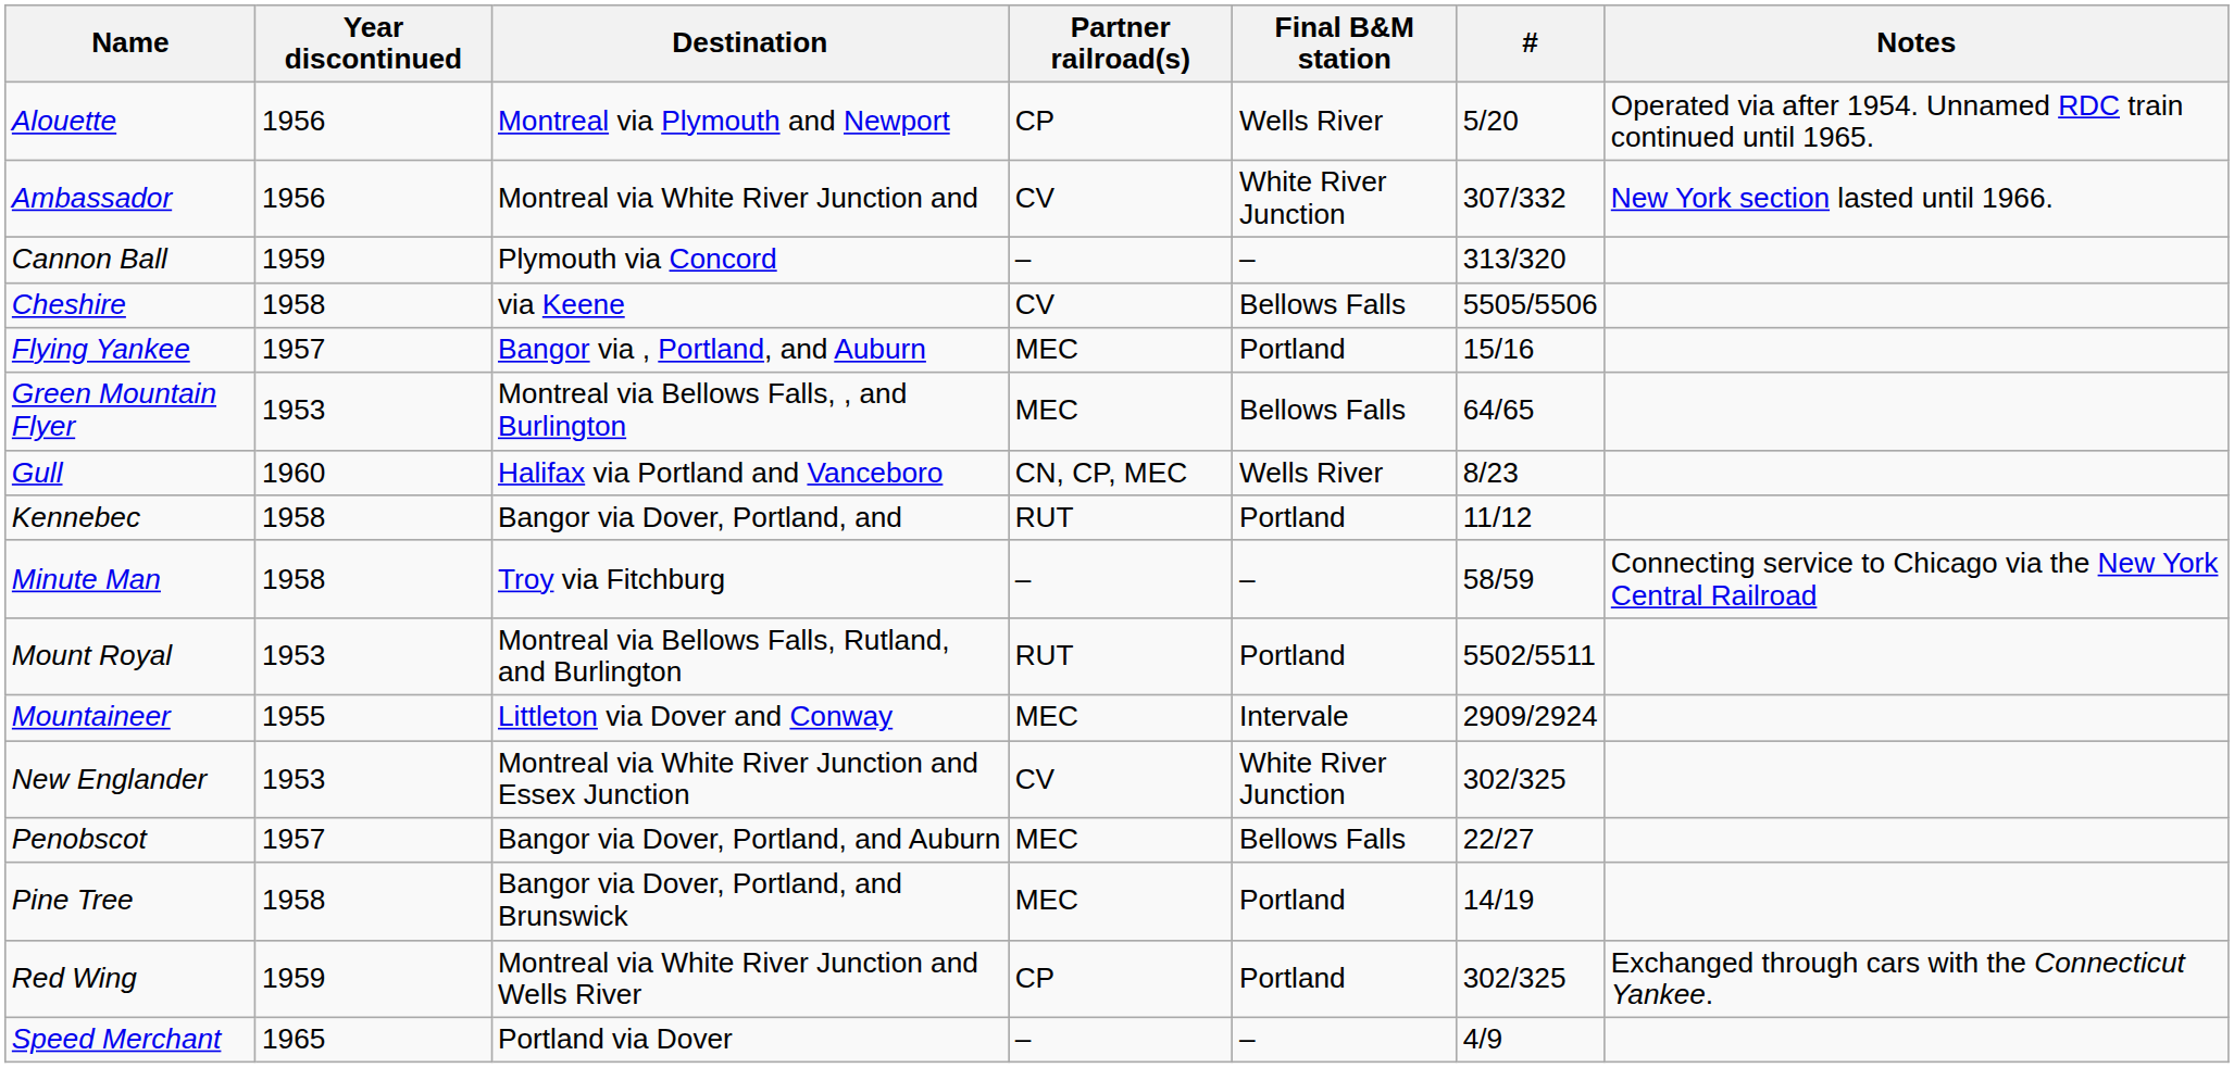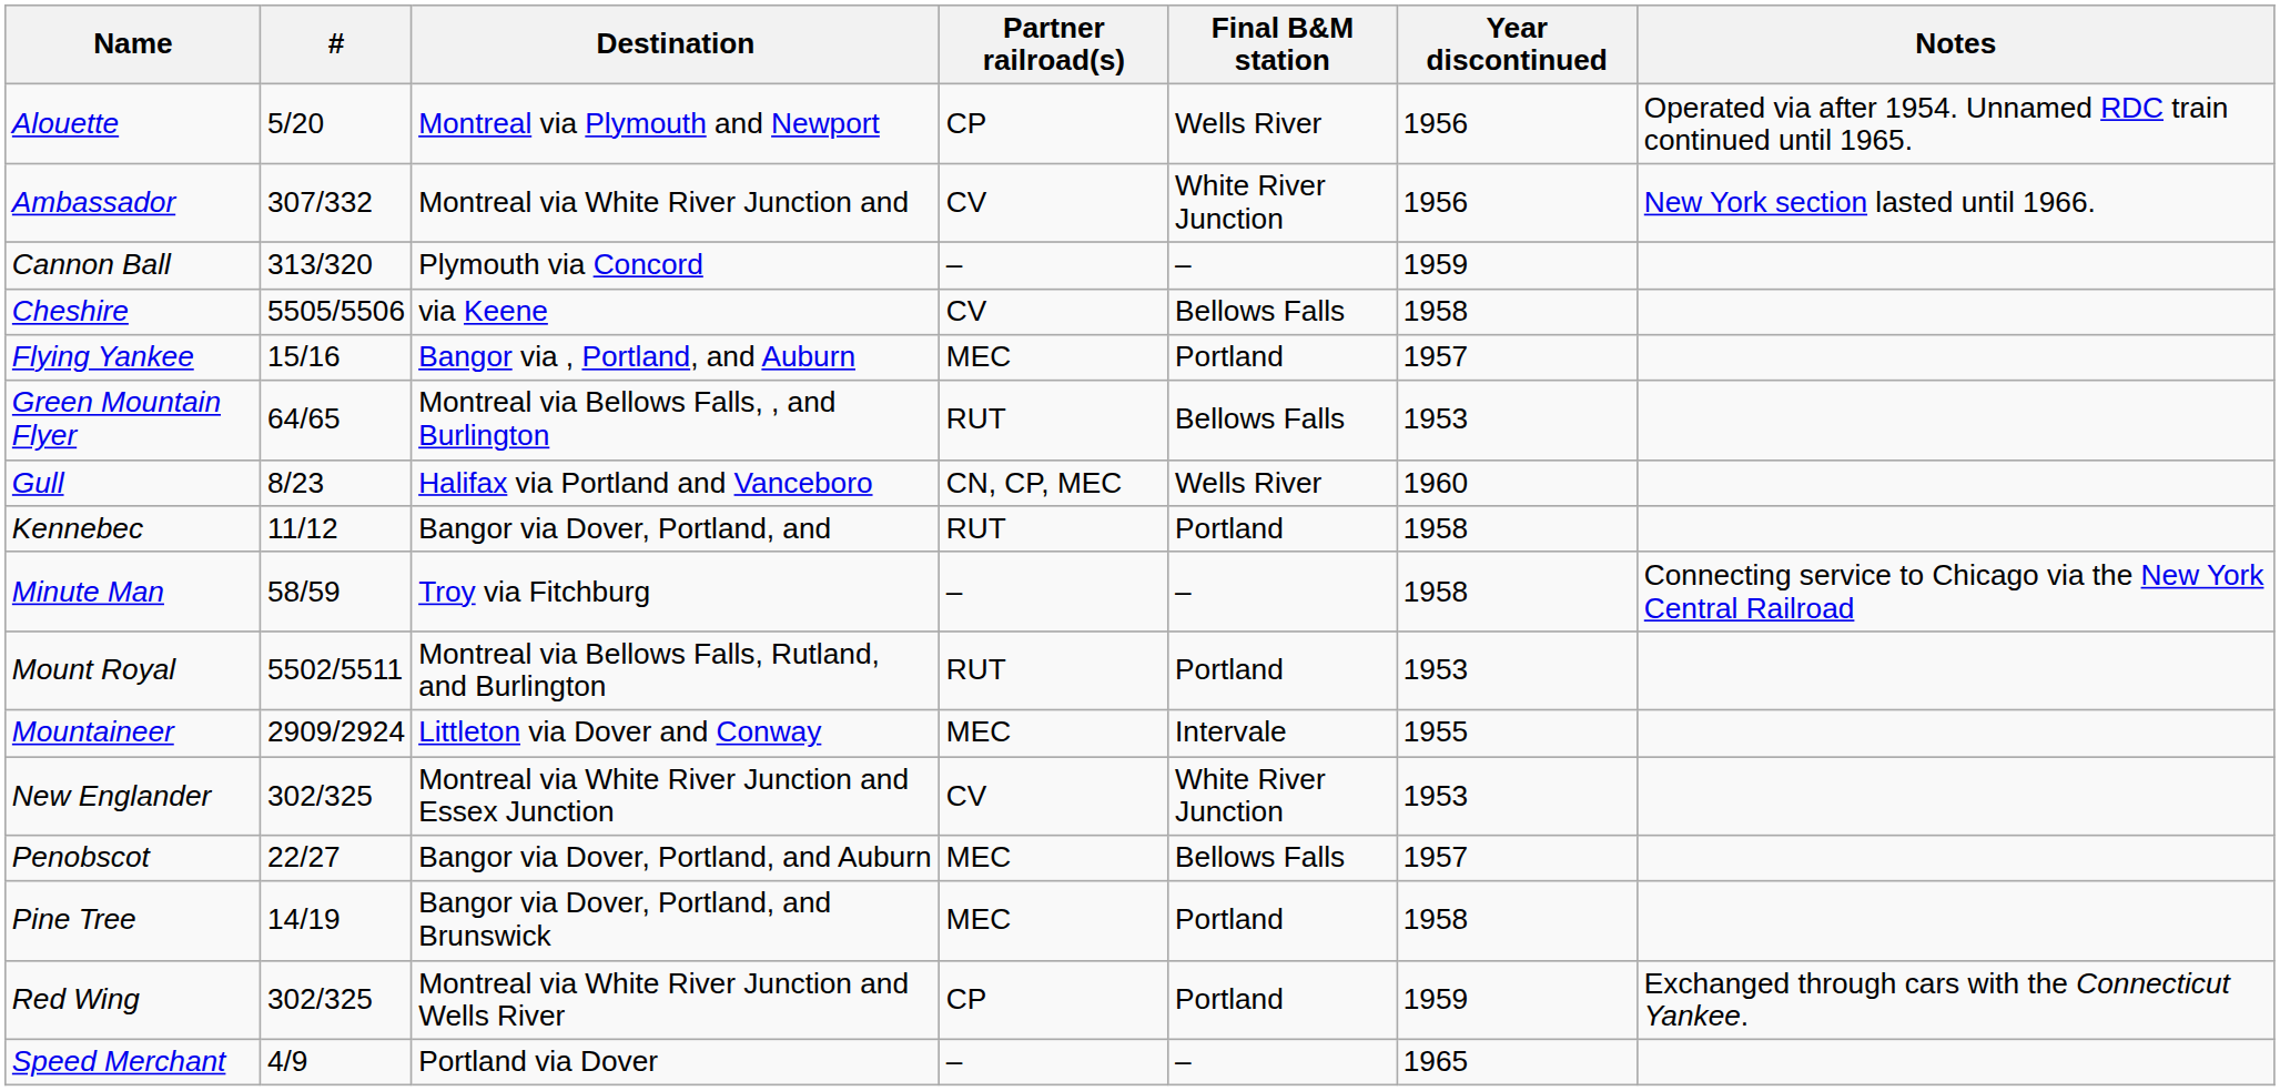columns swapped: # <-> Year discontinued
Green Mountain Flyer | Partner railroad(s): MEC -> RUT
